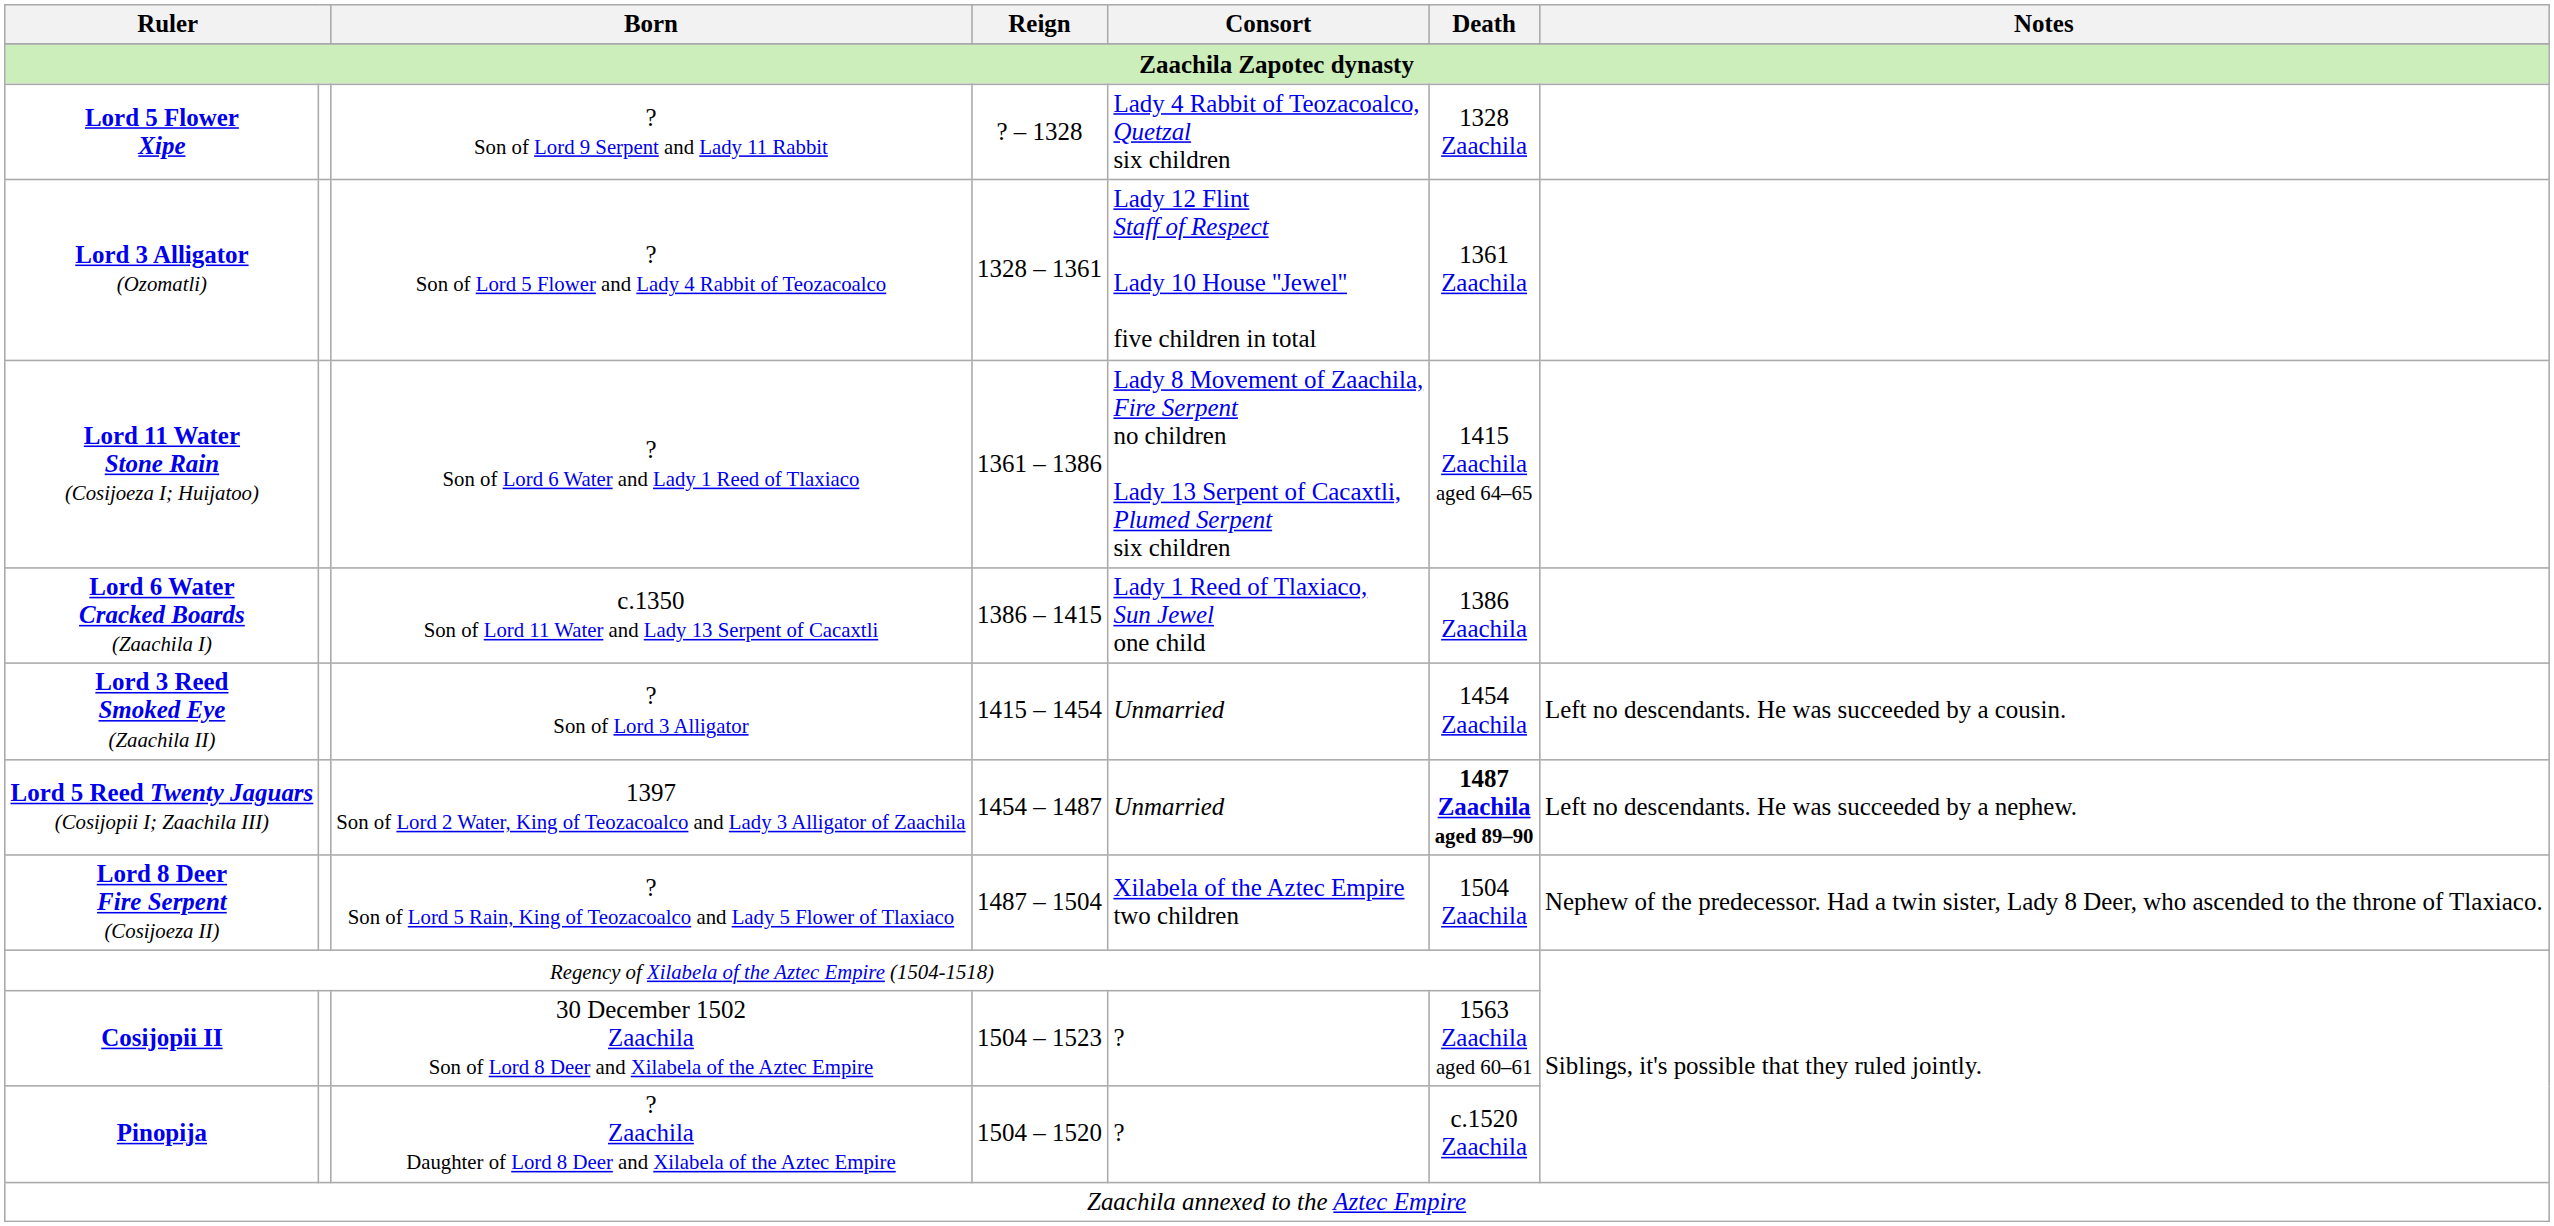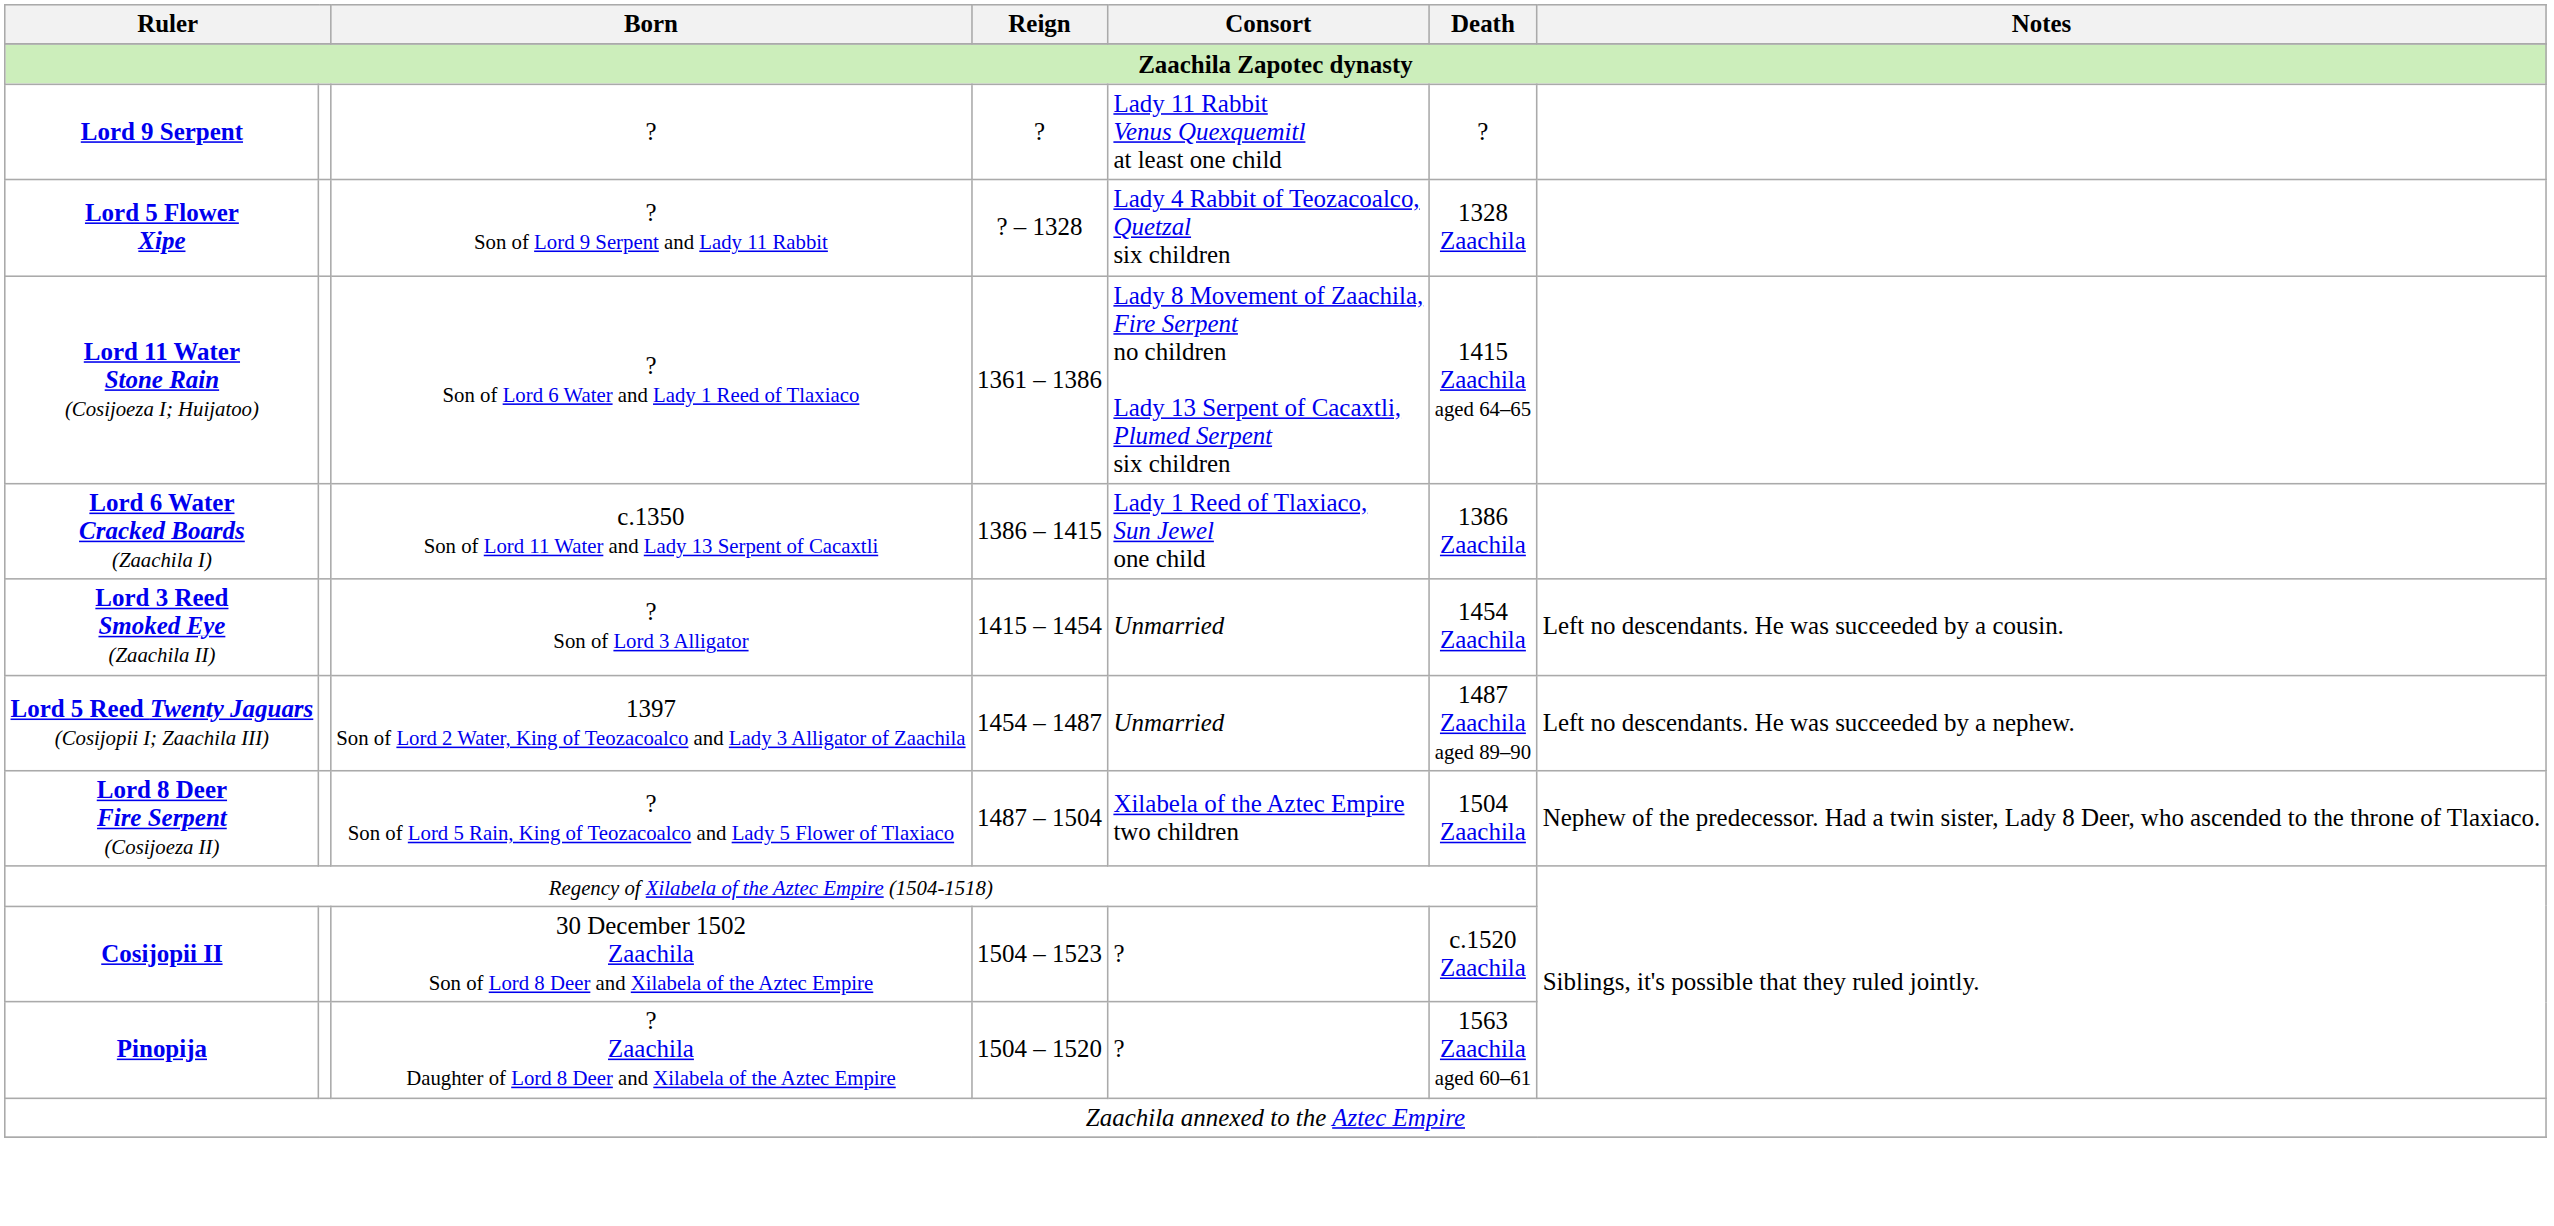+ row: Lord 9 Serpent | ? | ? | Lady 11 Rabbit Venus Quexquemitl at least one child | ?
- row: Lord 3 Alligator (Ozomatli) | ? Son of Lord 5 Flower and Lady 4 Rabbit of Teozacoalco | 1328 – 1361 | Lady 12 Flint Staff of Respect Lady 10 House ''Jewel'' five children in total | 1361 Zaachila
Lord 5 Reed Twenty Jaguars (Cosijopii I; Zaachila III) | Death: bold -> normal
Cosijopii II | Death: 1563 Zaachila aged 60–61 -> c.1520 Zaachila
Pinopija | Death: c.1520 Zaachila -> 1563 Zaachila aged 60–61
